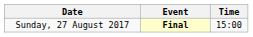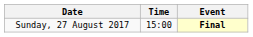columns swapped: Time <-> Event
